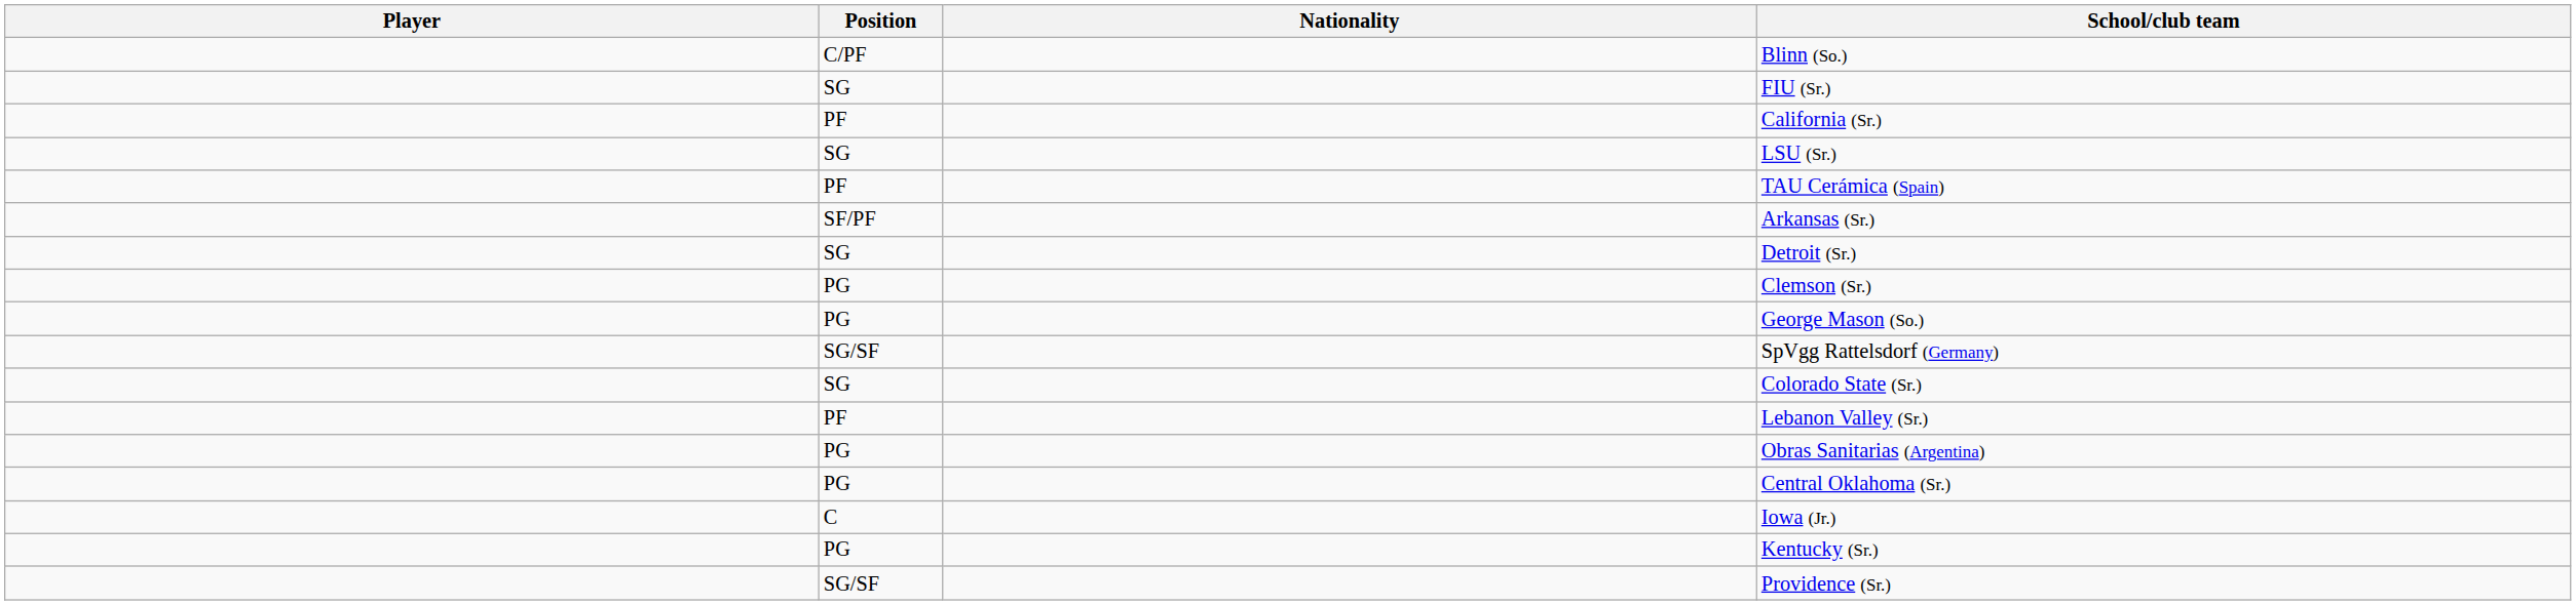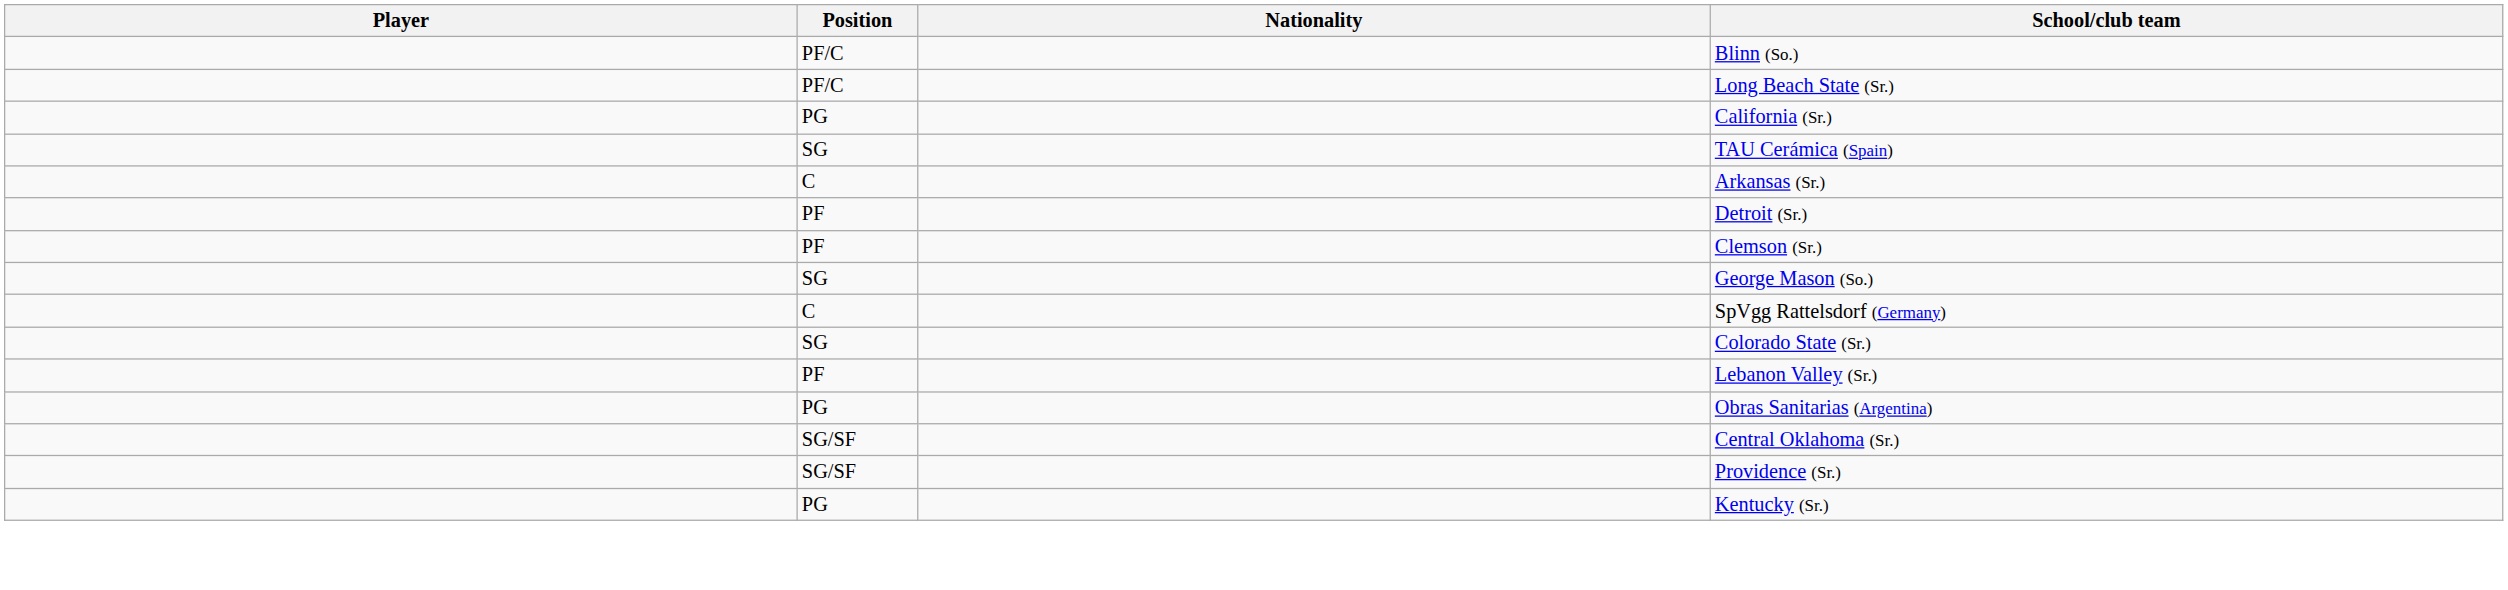Blinn (So.) | Position: C/PF -> PF/C
+ row: PF/C | Long Beach State (Sr.)
- row: SG | FIU (Sr.)
California (Sr.) | Position: PF -> PG
- row: SG | LSU (Sr.)
TAU Cerámica (Spain) | Position: PF -> SG
Arkansas (Sr.) | Position: SF/PF -> C
Detroit (Sr.) | Position: SG -> PF
Clemson (Sr.) | Position: PG -> PF
George Mason (So.) | Position: PG -> SG
SpVgg Rattelsdorf (Germany) | Position: SG/SF -> C
Central Oklahoma (Sr.) | Position: PG -> SG/SF
- row: C | Iowa (Jr.)
rows swapped: Providence (Sr.) <-> Kentucky (Sr.)
